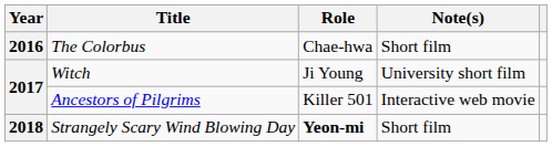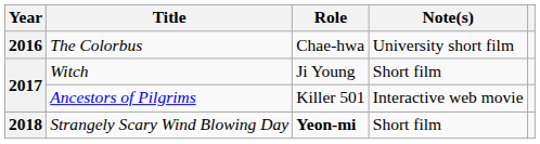The Colorbus | Note(s): Short film -> University short film
Witch | Note(s): University short film -> Short film
